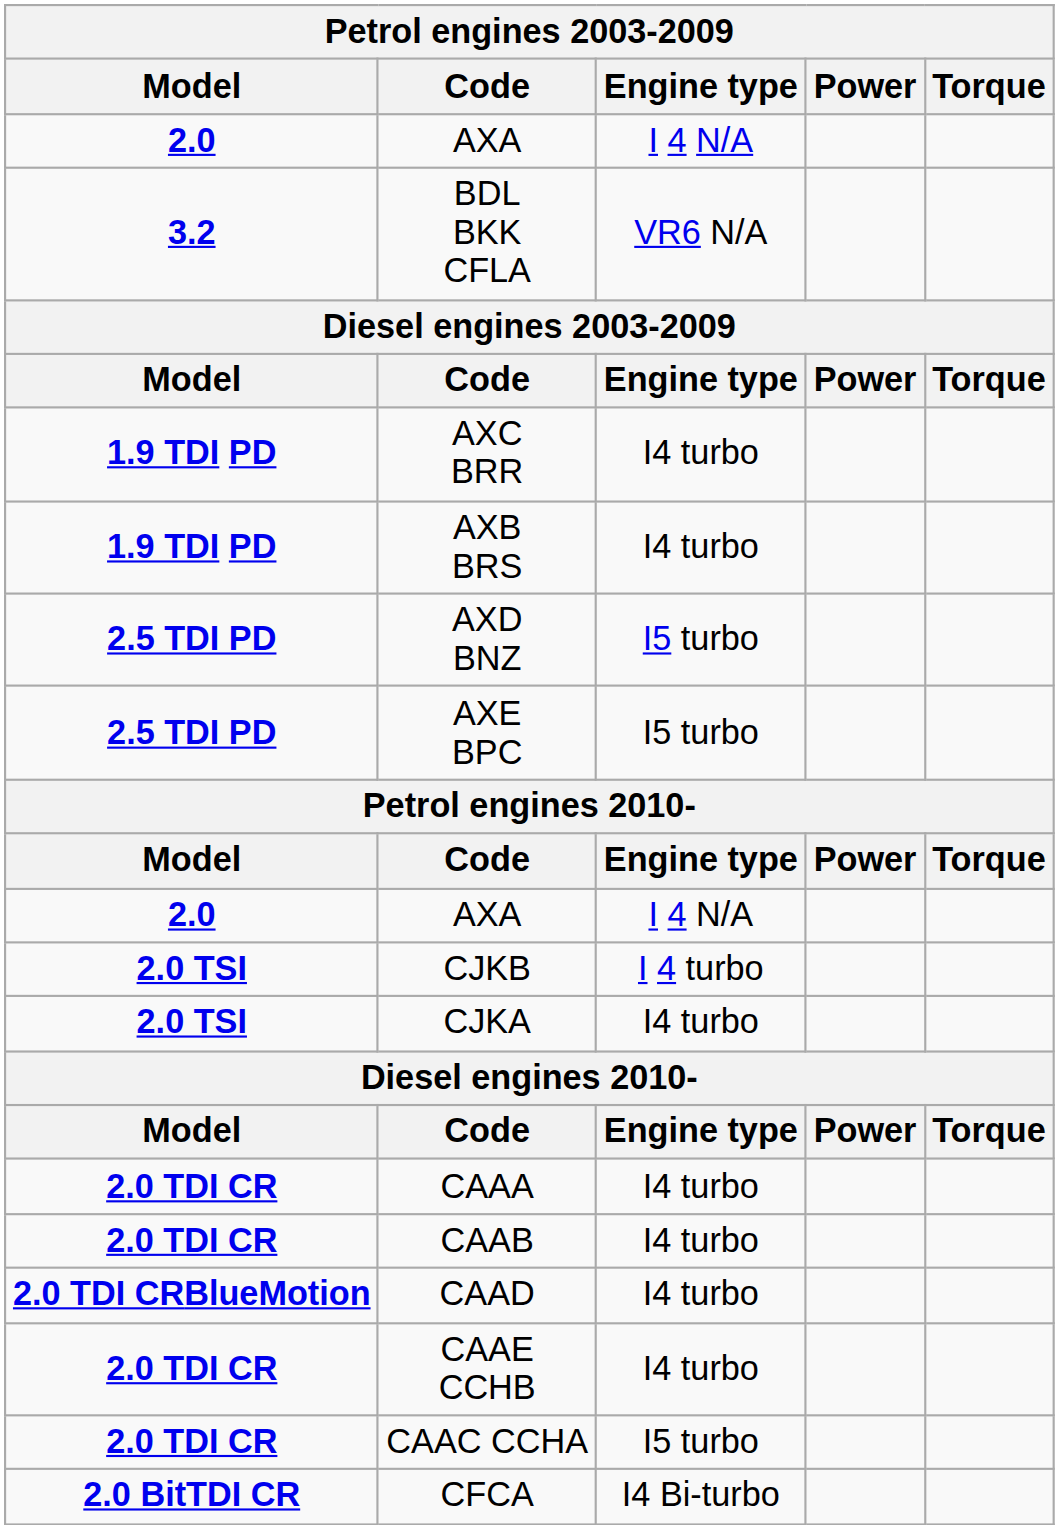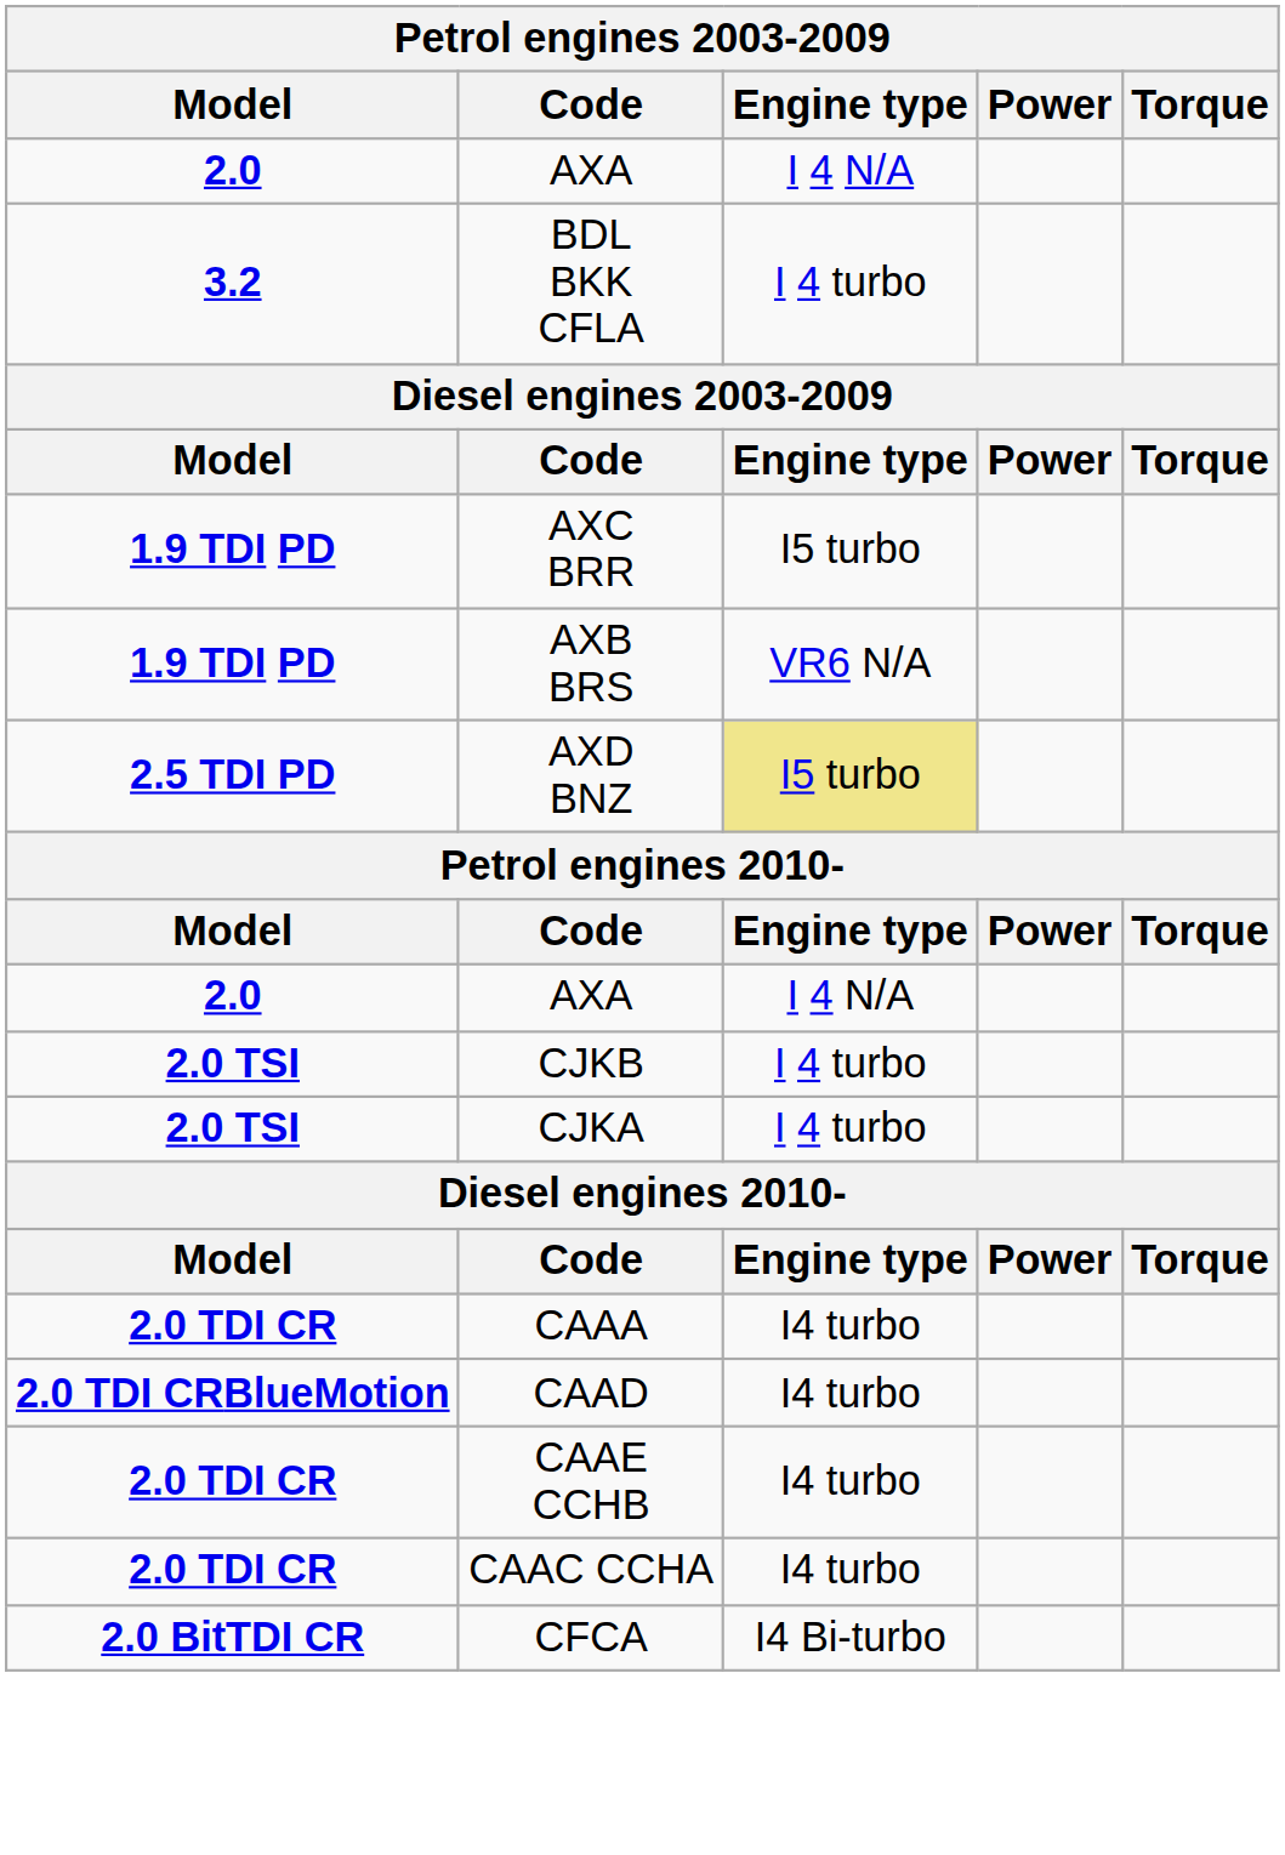BDL BKK CFLA | Engine type: VR6 N/A -> I 4 turbo
AXC BRR | Engine type: I4 turbo -> I5 turbo
AXB BRS | Engine type: I4 turbo -> VR6 N/A
AXD BNZ | Engine type: no background -> khaki background
- row: 2.5 TDI PD | AXE BPC | I5 turbo
CJKA | Engine type: I4 turbo -> I 4 turbo
- row: 2.0 TDI CR | CAAB | I4 turbo
CAAC CCHA | Engine type: I5 turbo -> I4 turbo
